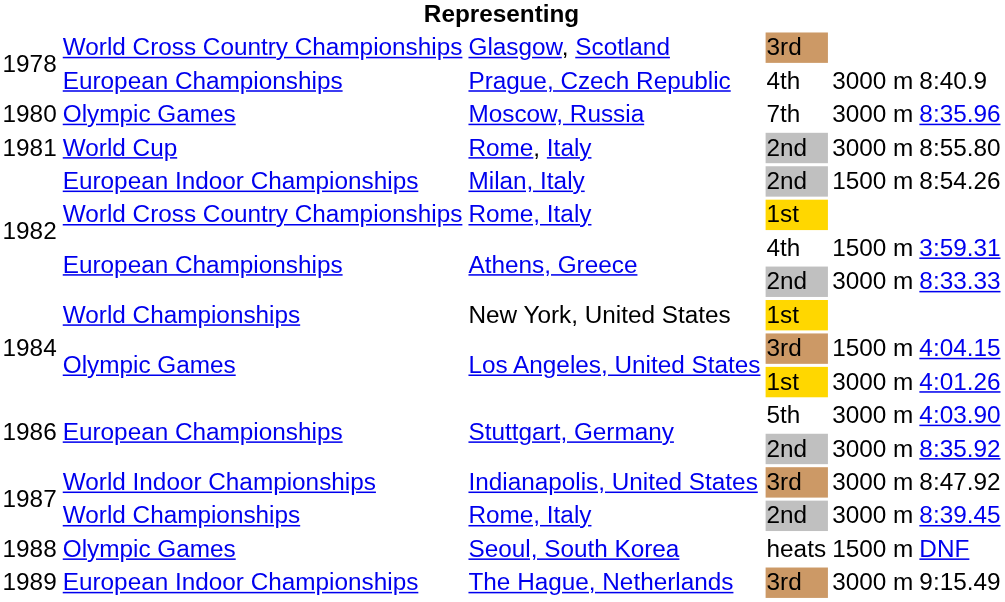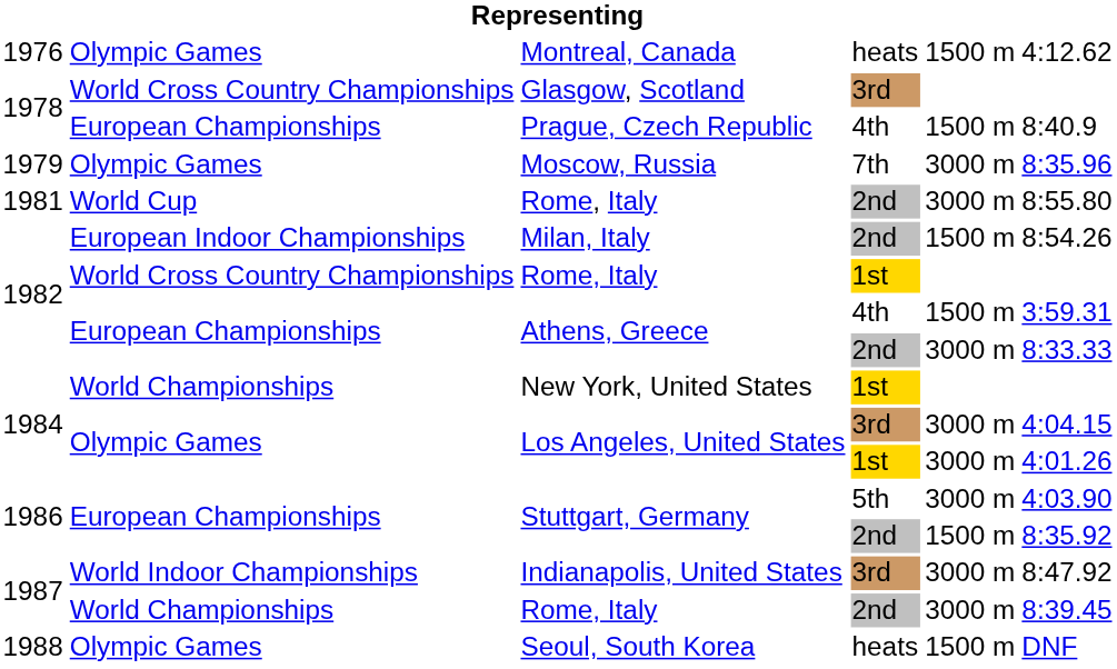+ row: 1976 | Olympic Games | Montreal, Canada | heats | 1500 m | 4:12.62
Prague, Czech Republic | column 5: 3000 m -> 1500 m
Moscow, Russia | column 1: 1980 -> 1979
Los Angeles, United States / 3rd | column 5: 1500 m -> 3000 m
Stuttgart, Germany / 2nd | column 5: 3000 m -> 1500 m
- row: 1989 | European Indoor Championships | The Hague, Netherlands | 3rd | 3000 m | 9:15.49
